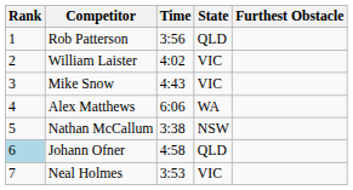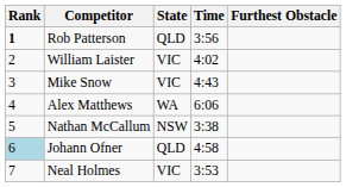columns swapped: State <-> Time
Rob Patterson | Rank: normal -> bold
